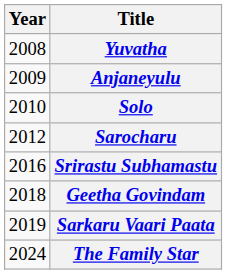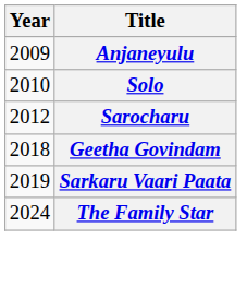- row: 2008 | Yuvatha
- row: 2016 | Srirastu Subhamastu
